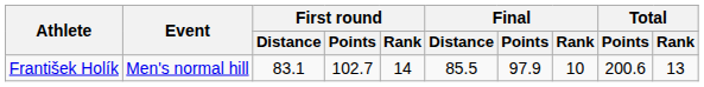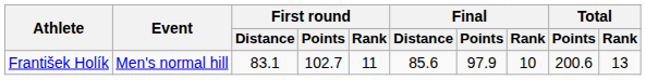František Holík | First round / Rank: 14 -> 11
František Holík | Final / Distance: 85.5 -> 85.6
